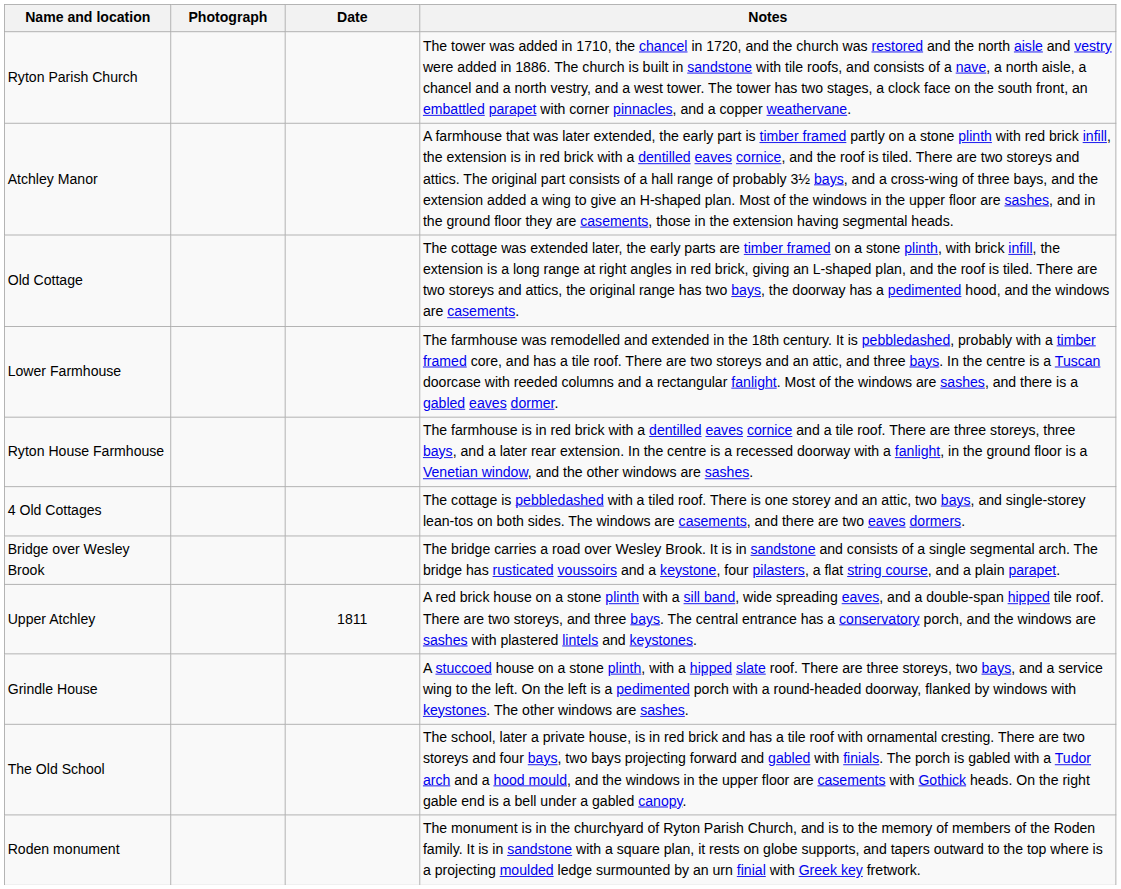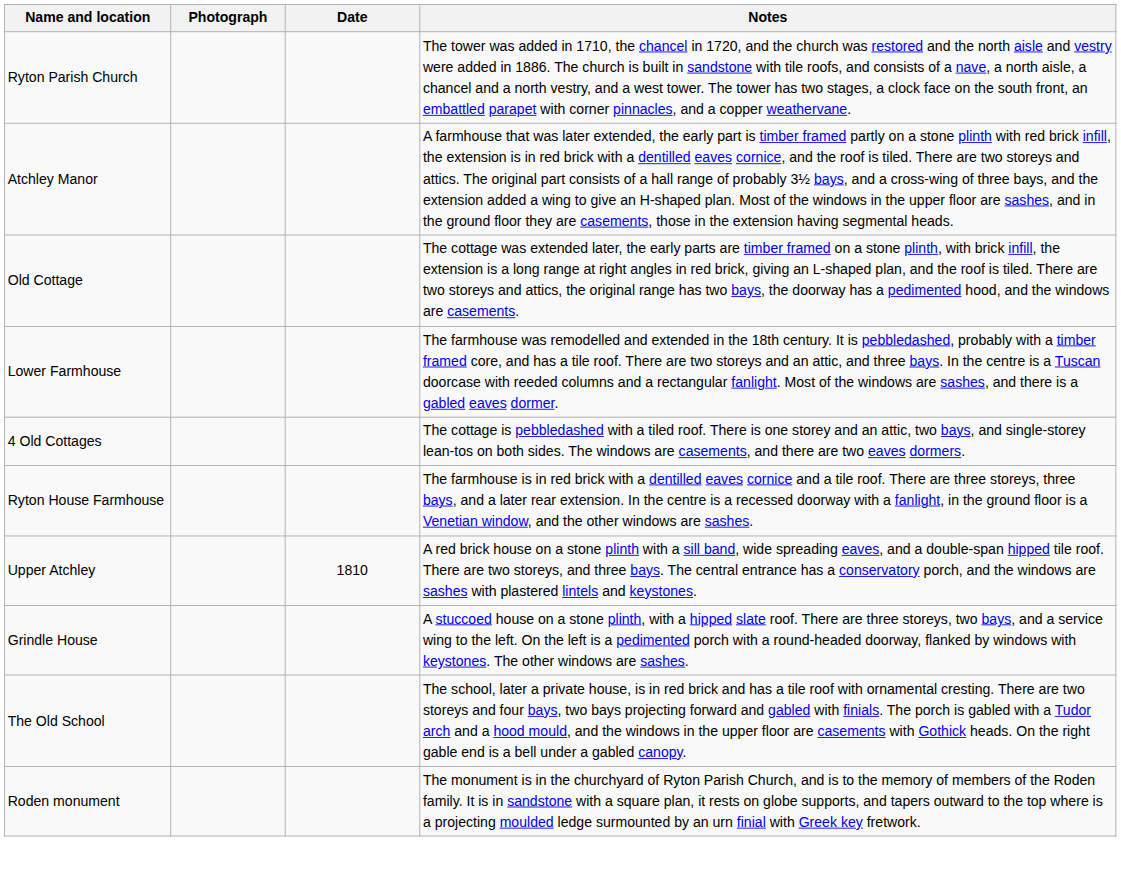rows swapped: 4 Old Cottages <-> Ryton House Farmhouse
- row: Bridge over Wesley Brook | The bridge carries a road over Wesley Brook. It is in sandstone and consists of a single segmental arch. The bridge has rusticated voussoirs and a keystone, four pilasters, a flat string course, and a plain parapet.
Upper Atchley | Date: 1811 -> 1810
